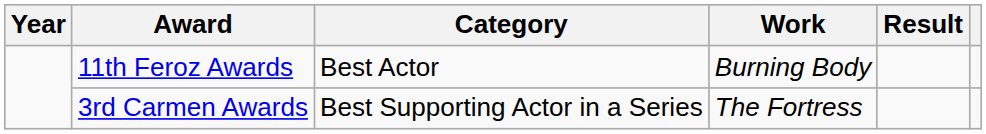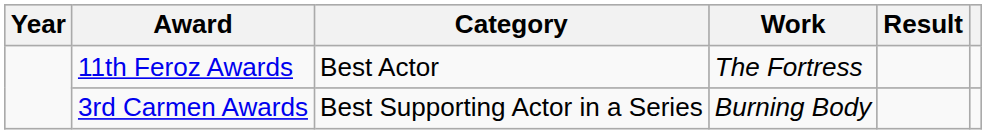11th Feroz Awards | Work: Burning Body -> The Fortress
3rd Carmen Awards | Work: The Fortress -> Burning Body
